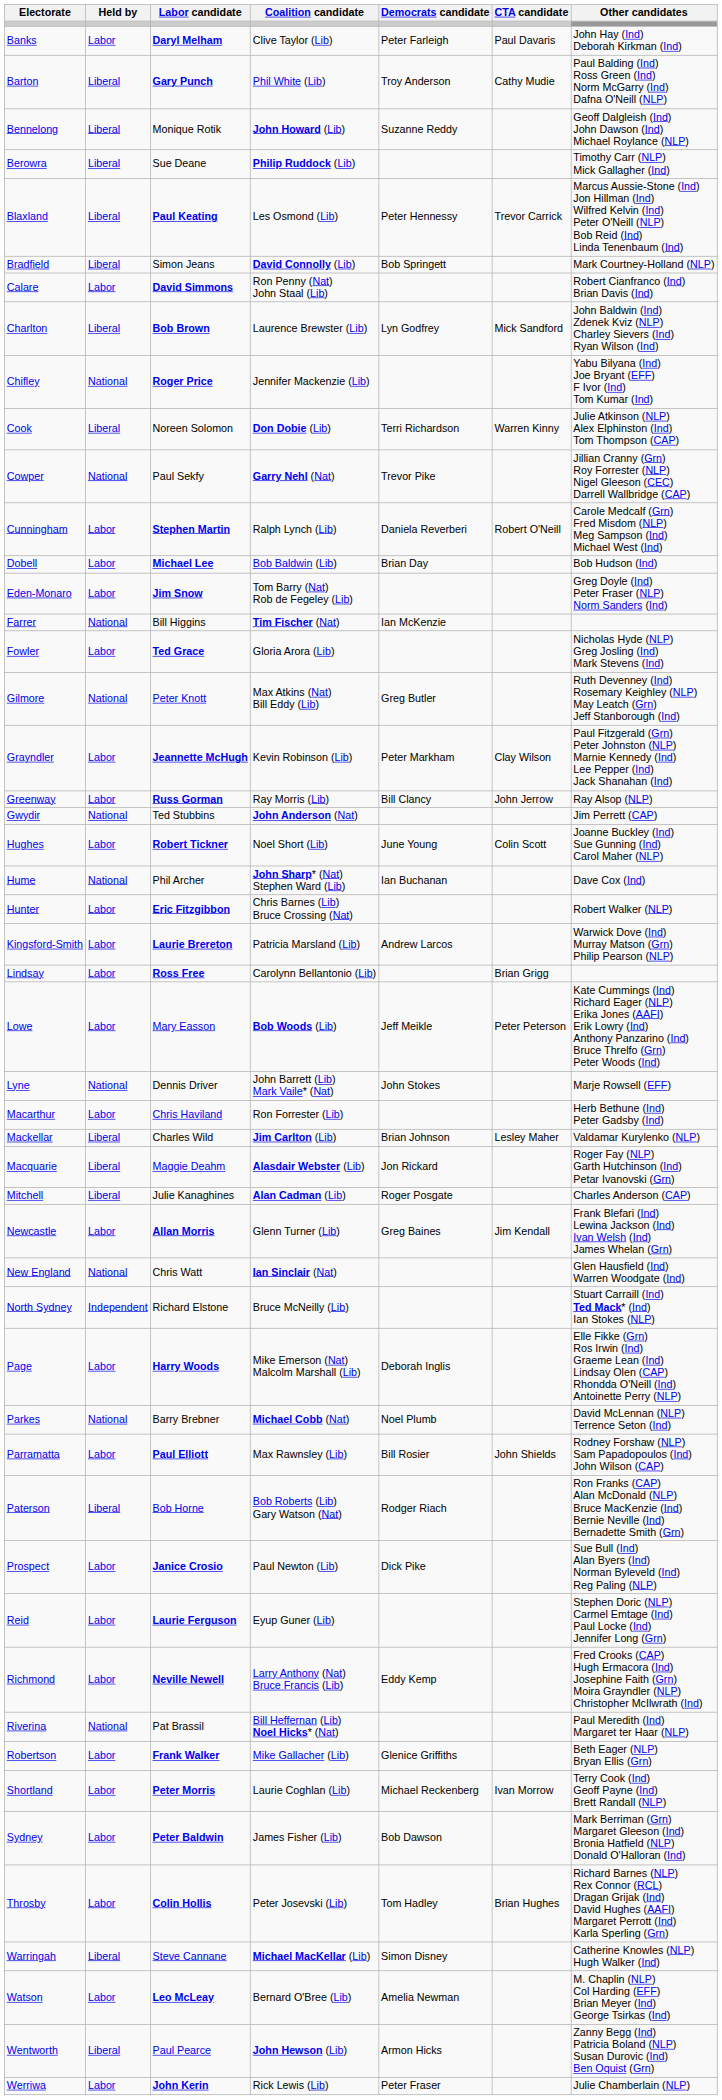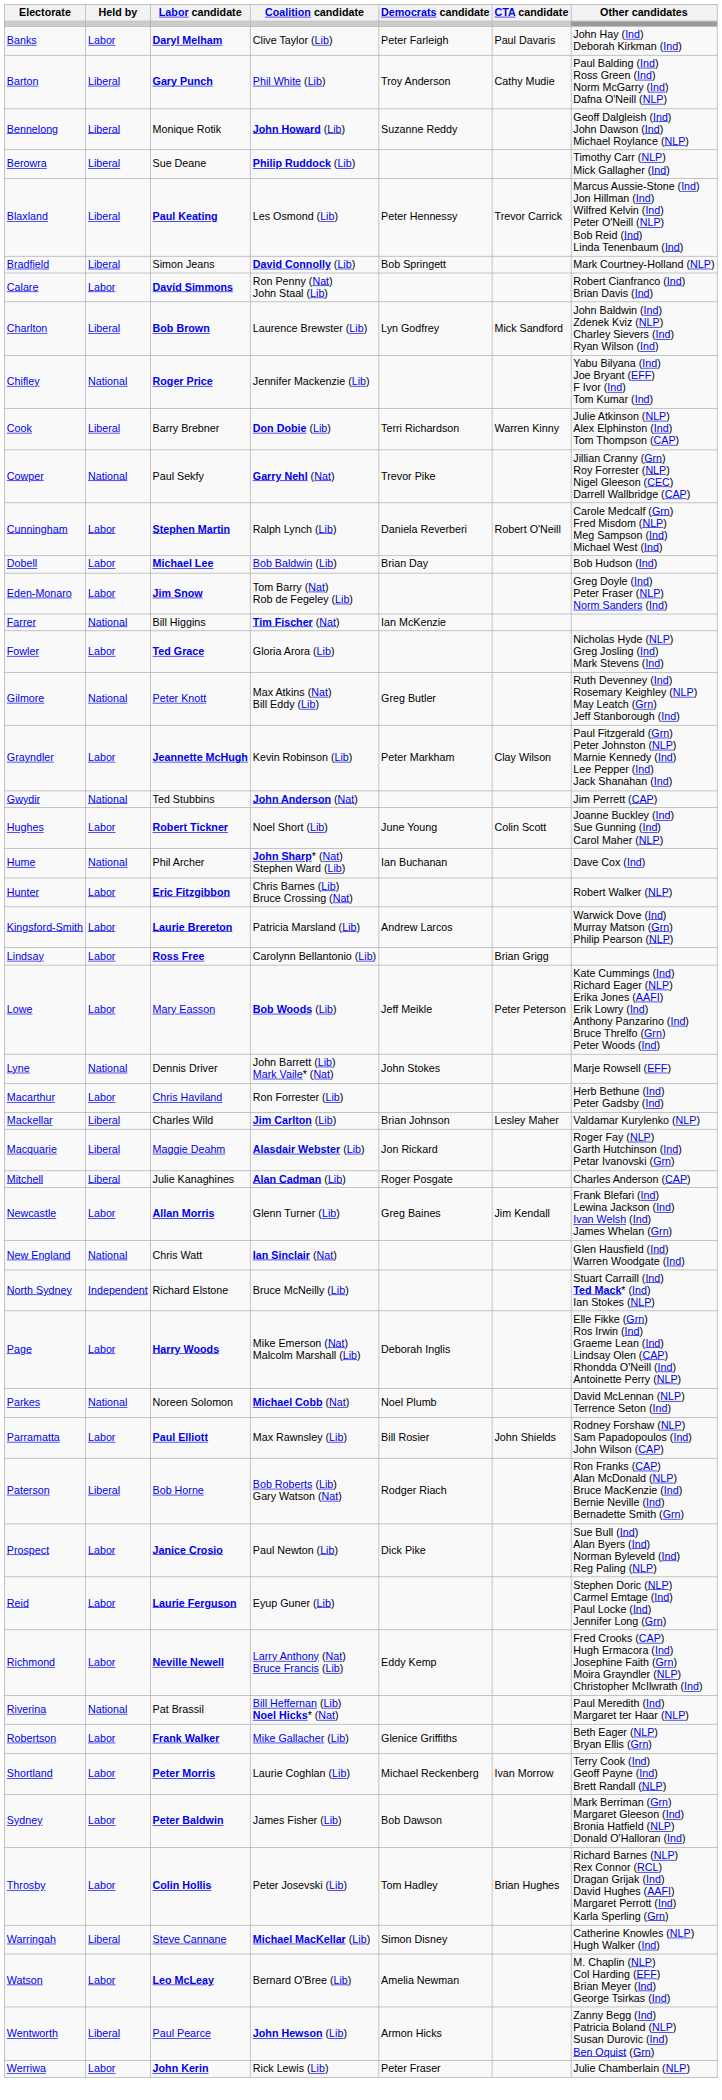Cook | Labor candidate: Noreen Solomon -> Barry Brebner
- row: Greenway | Labor | Russ Gorman | Ray Morris (Lib) | Bill Clancy | John Jerrow | Ray Alsop (NLP)
Parkes | Labor candidate: Barry Brebner -> Noreen Solomon
